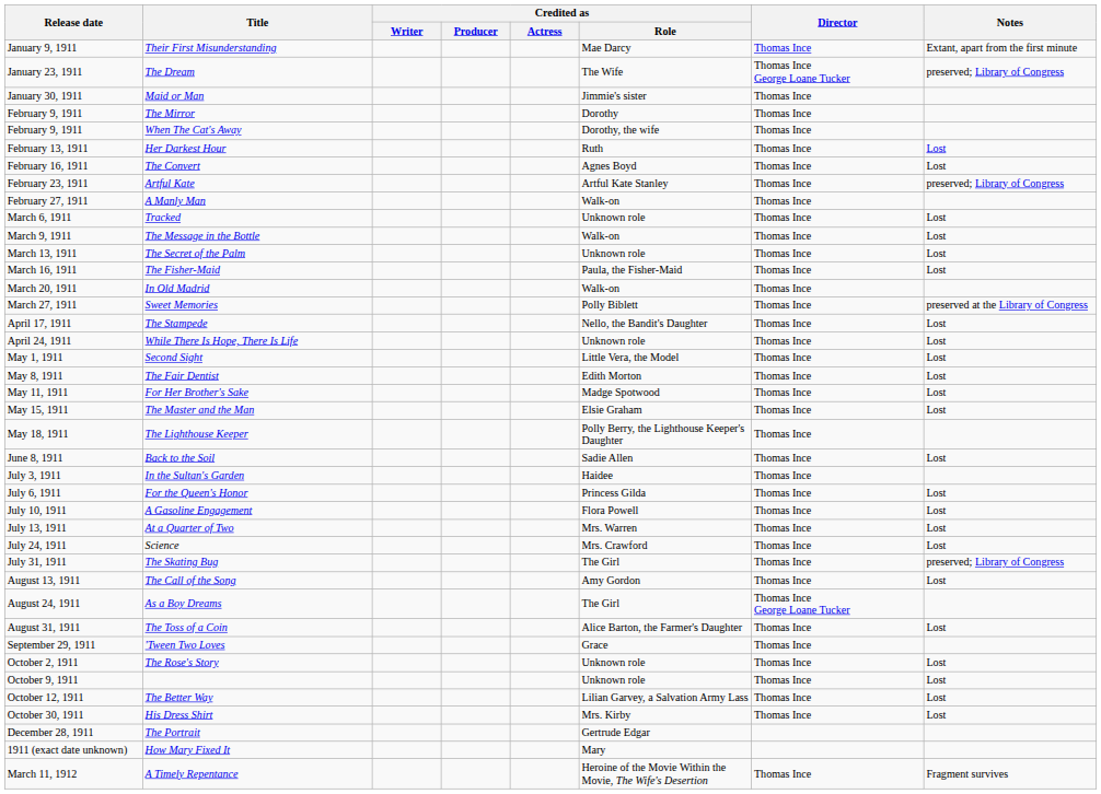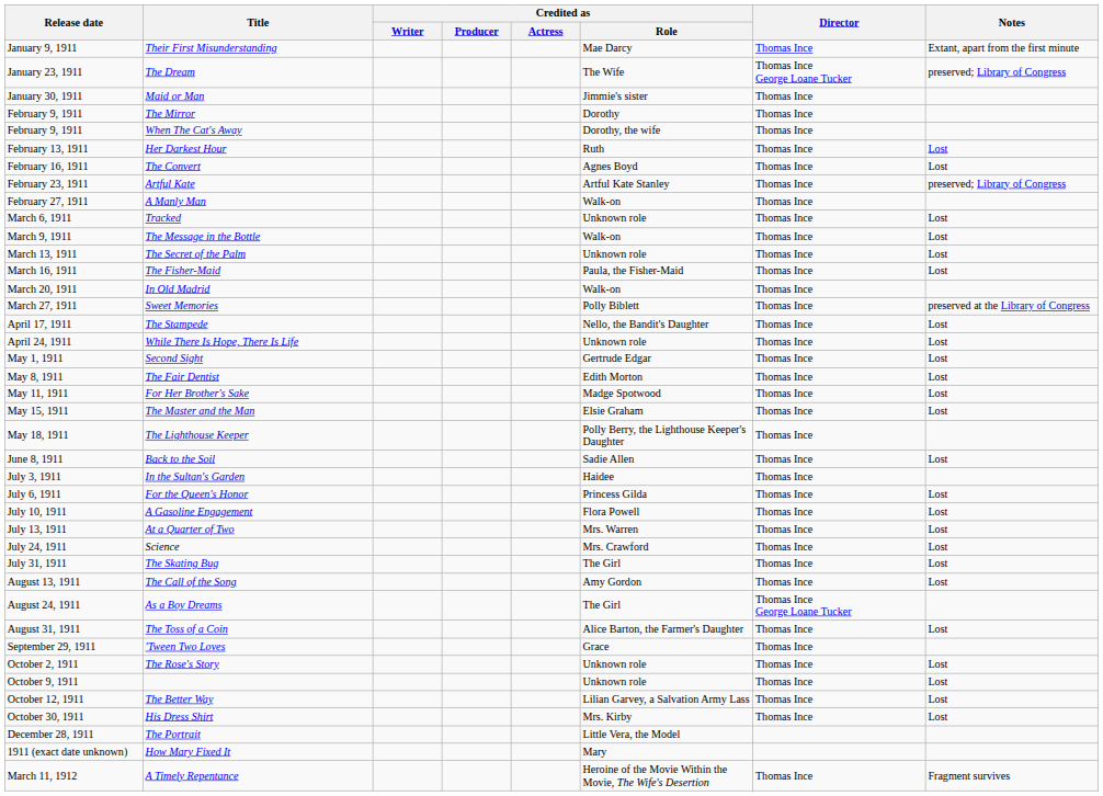Second Sight | Credited as / Role: Little Vera, the Model -> Gertrude Edgar
The Skating Bug | Notes: preserved; Library of Congress -> Lost
The Portrait | Credited as / Role: Gertrude Edgar -> Little Vera, the Model
